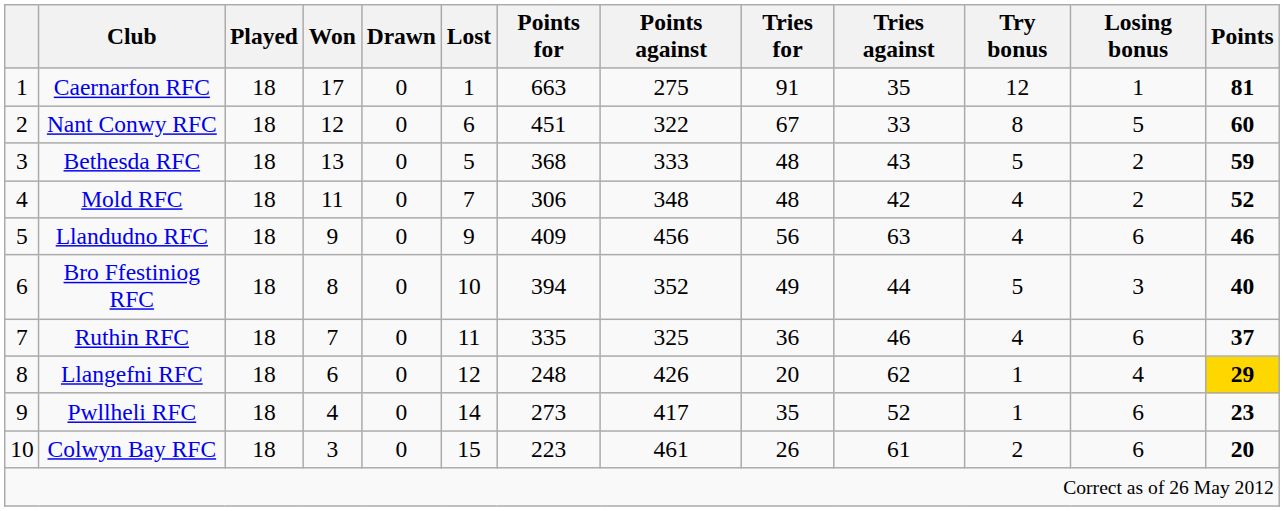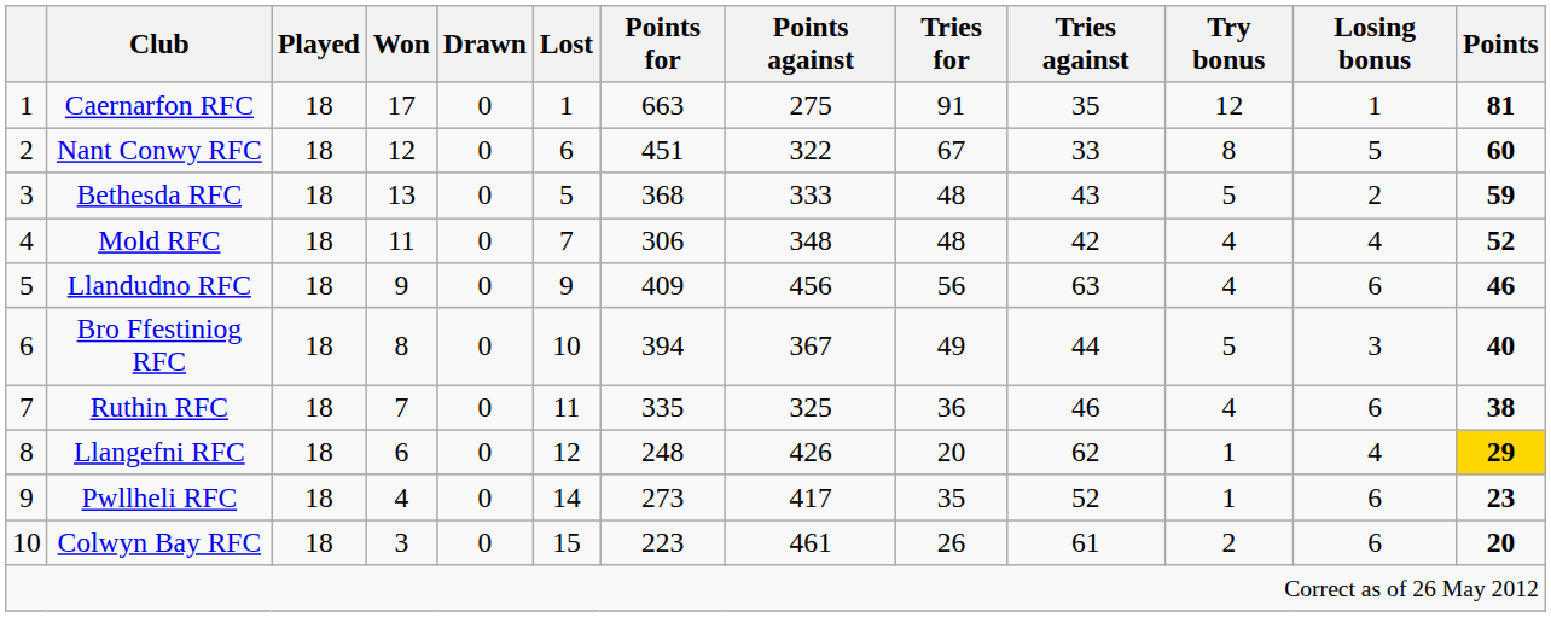Mold RFC | Losing bonus: 2 -> 4
Bro Ffestiniog RFC | Points against: 352 -> 367
Ruthin RFC | Points: 37 -> 38
